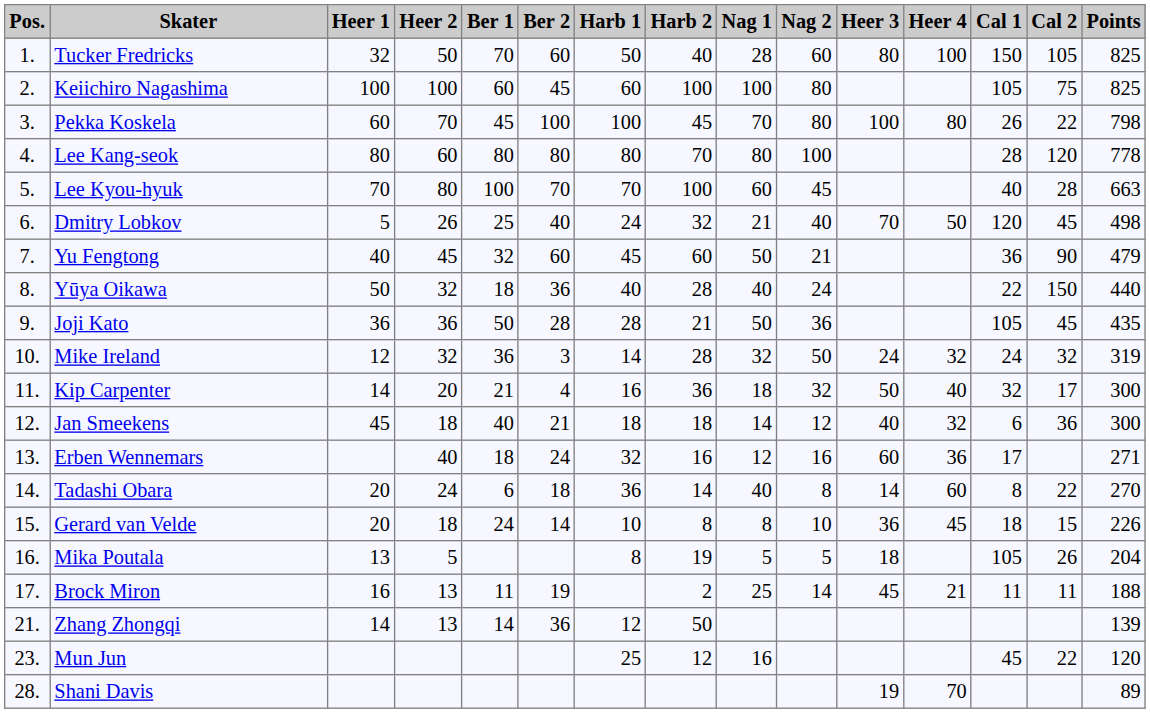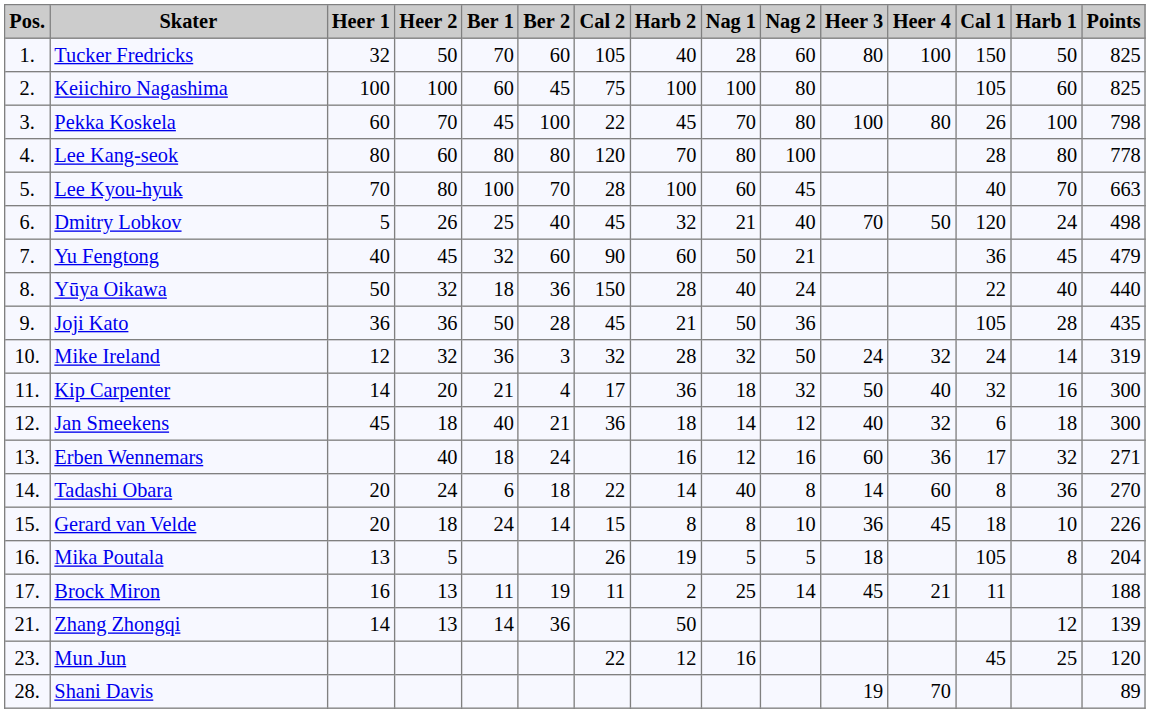columns swapped: Harb 1 <-> Cal 2
